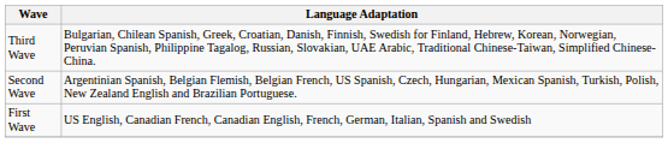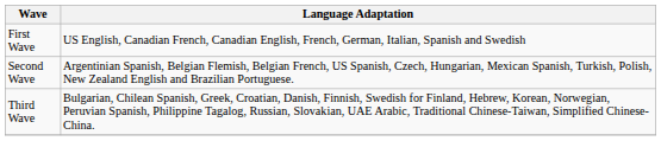rows swapped: First Wave <-> Third Wave
